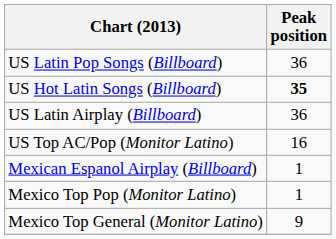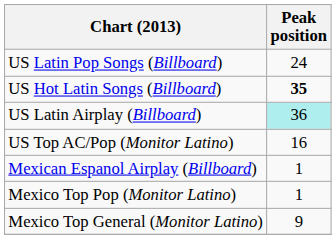US Latin Pop Songs (Billboard) | Peak position: 36 -> 24
US Latin Airplay (Billboard) | Peak position: no background -> paleturquoise background
